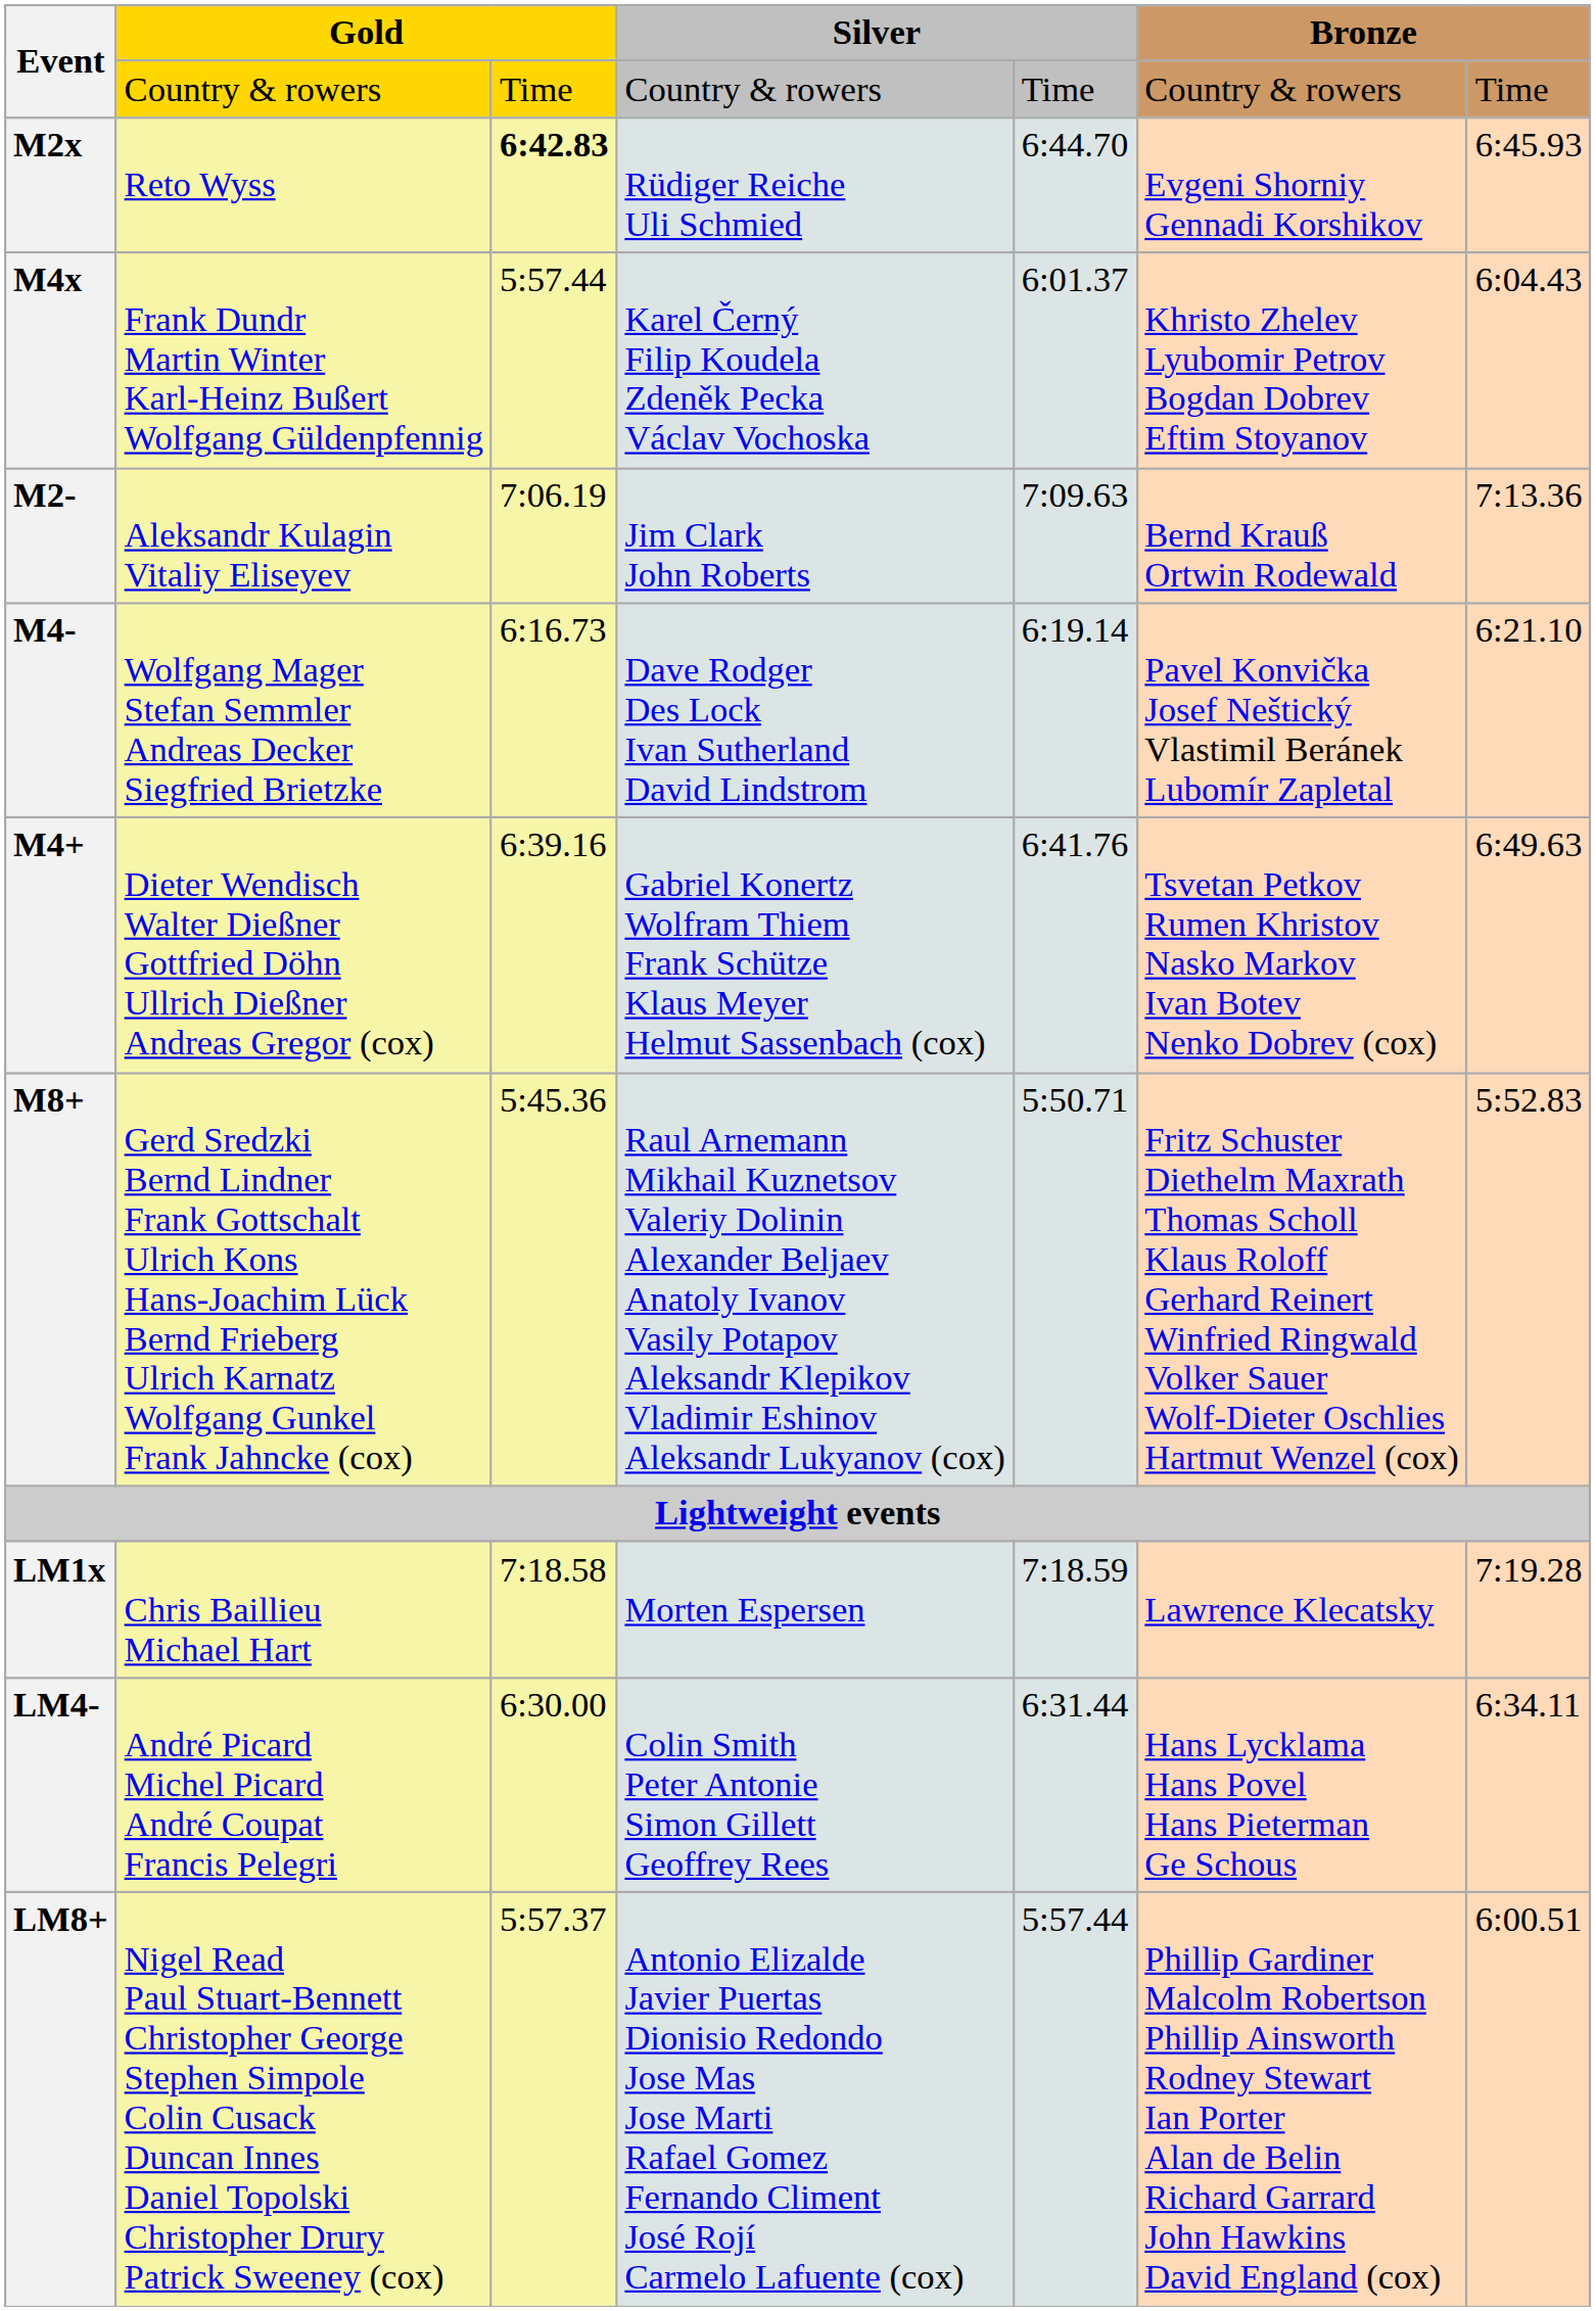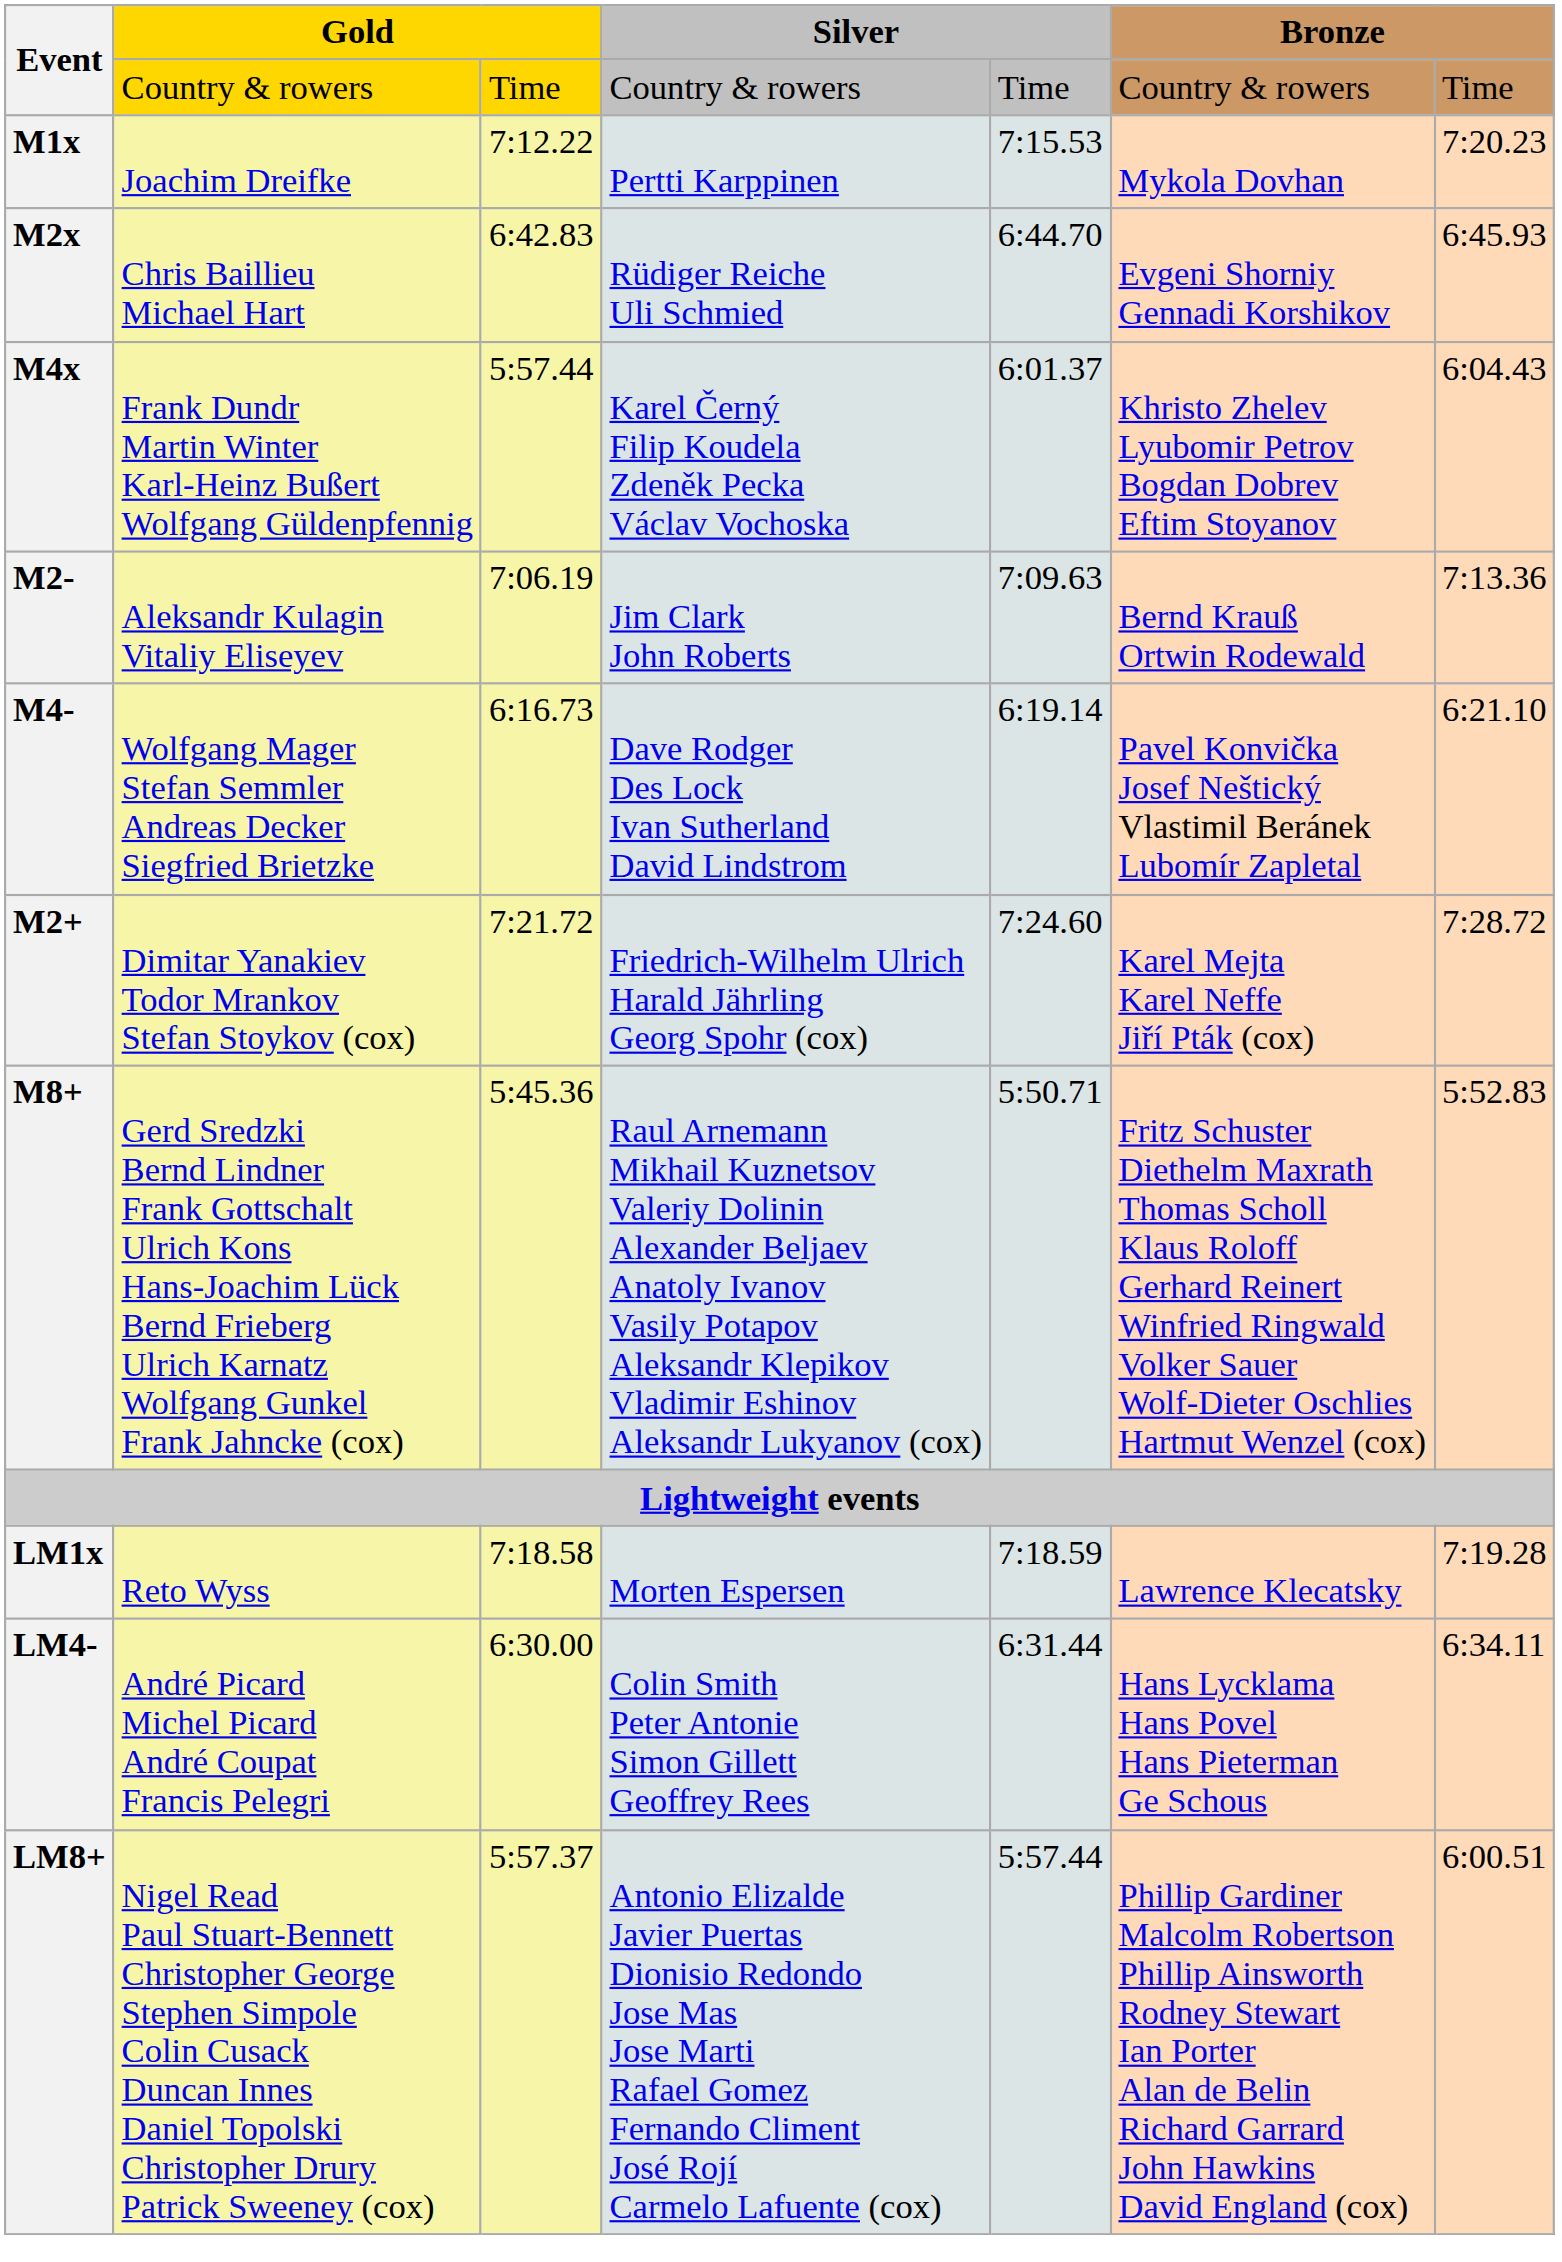+ row: M1x | Joachim Dreifke | 7:12.22 | Pertti Karppinen | 7:15.53 | Mykola Dovhan | 7:20.23
M2x | column 2: Reto Wyss -> Chris Baillieu Michael Hart
M2x | column 3: bold -> normal
+ row: M2+ | Dimitar Yanakiev Todor Mrankov Stefan Stoykov (cox) | 7:21.72 | Friedrich-Wilhelm Ulrich Harald Jährling Georg Spohr (cox) | 7:24.60 | Karel Mejta Karel Neffe Jiří Pták (cox) | 7:28.72
- row: M4+ | Dieter Wendisch Walter Dießner Gottfried Döhn Ullrich Dießner Andreas Gregor (cox) | 6:39.16 | Gabriel Konertz Wolfram Thiem Frank Schütze Klaus Meyer Helmut Sassenbach (cox) | 6:41.76 | Tsvetan Petkov Rumen Khristov Nasko Markov Ivan Botev Nenko Dobrev (cox) | 6:49.63
LM1x | column 2: Chris Baillieu Michael Hart -> Reto Wyss
